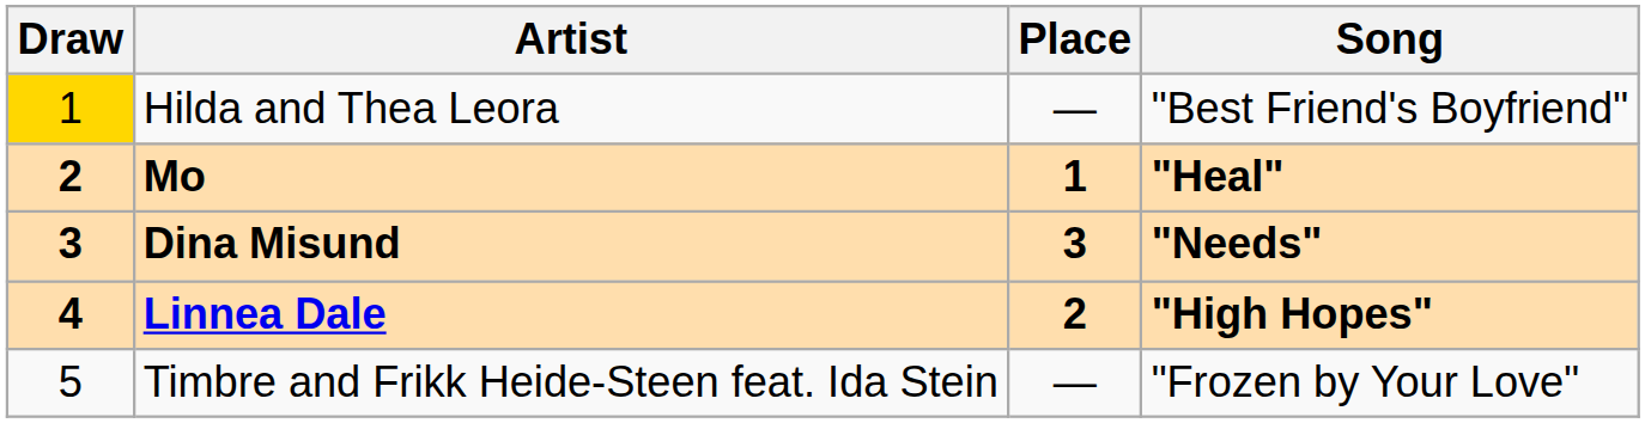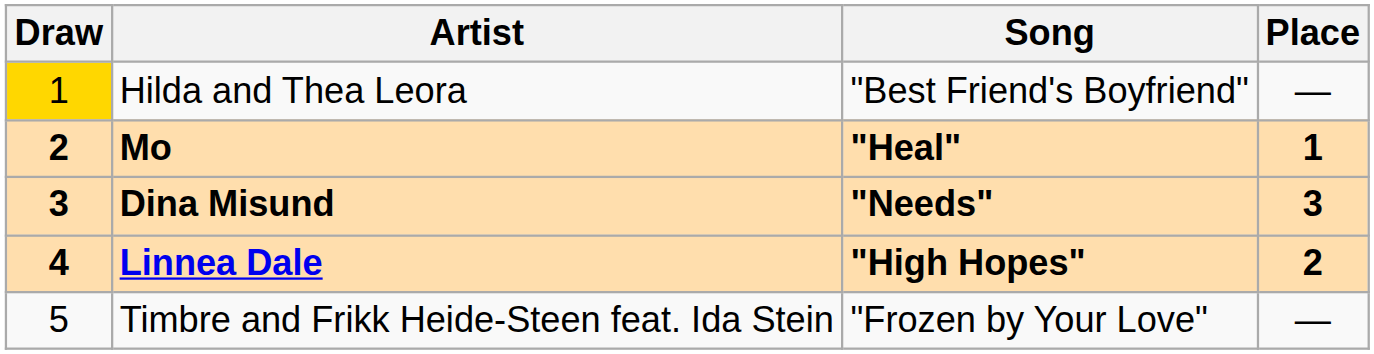columns swapped: Song <-> Place
